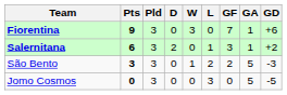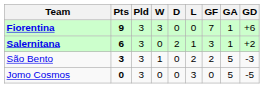columns swapped: W <-> D
